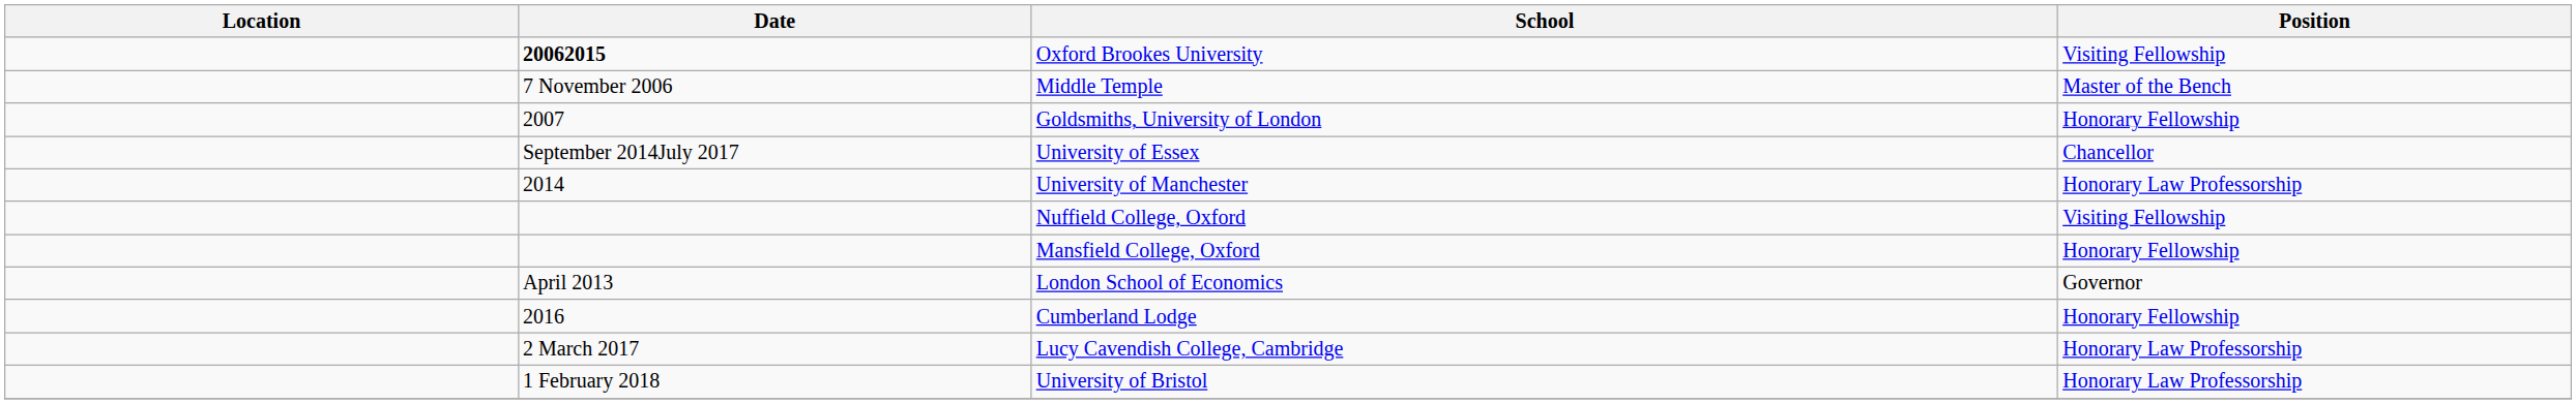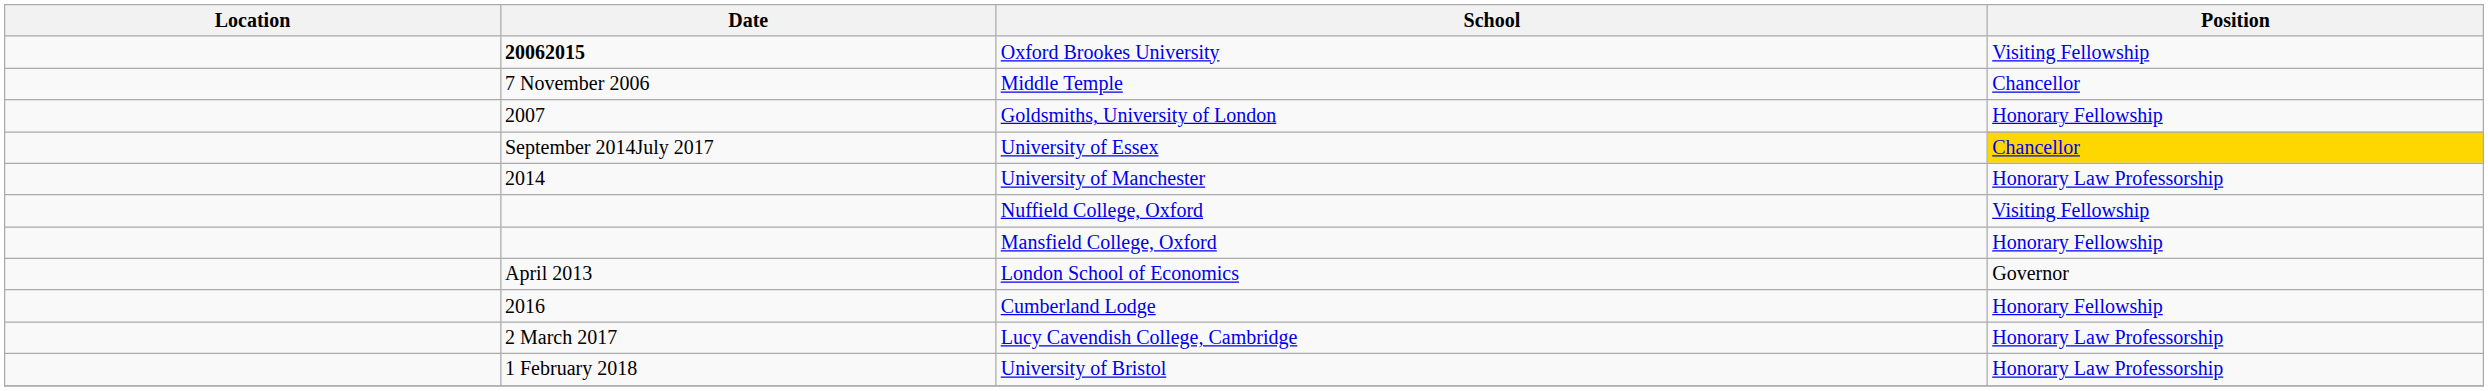Middle Temple | Position: Master of the Bench -> Chancellor
University of Essex | Position: no background -> gold background
